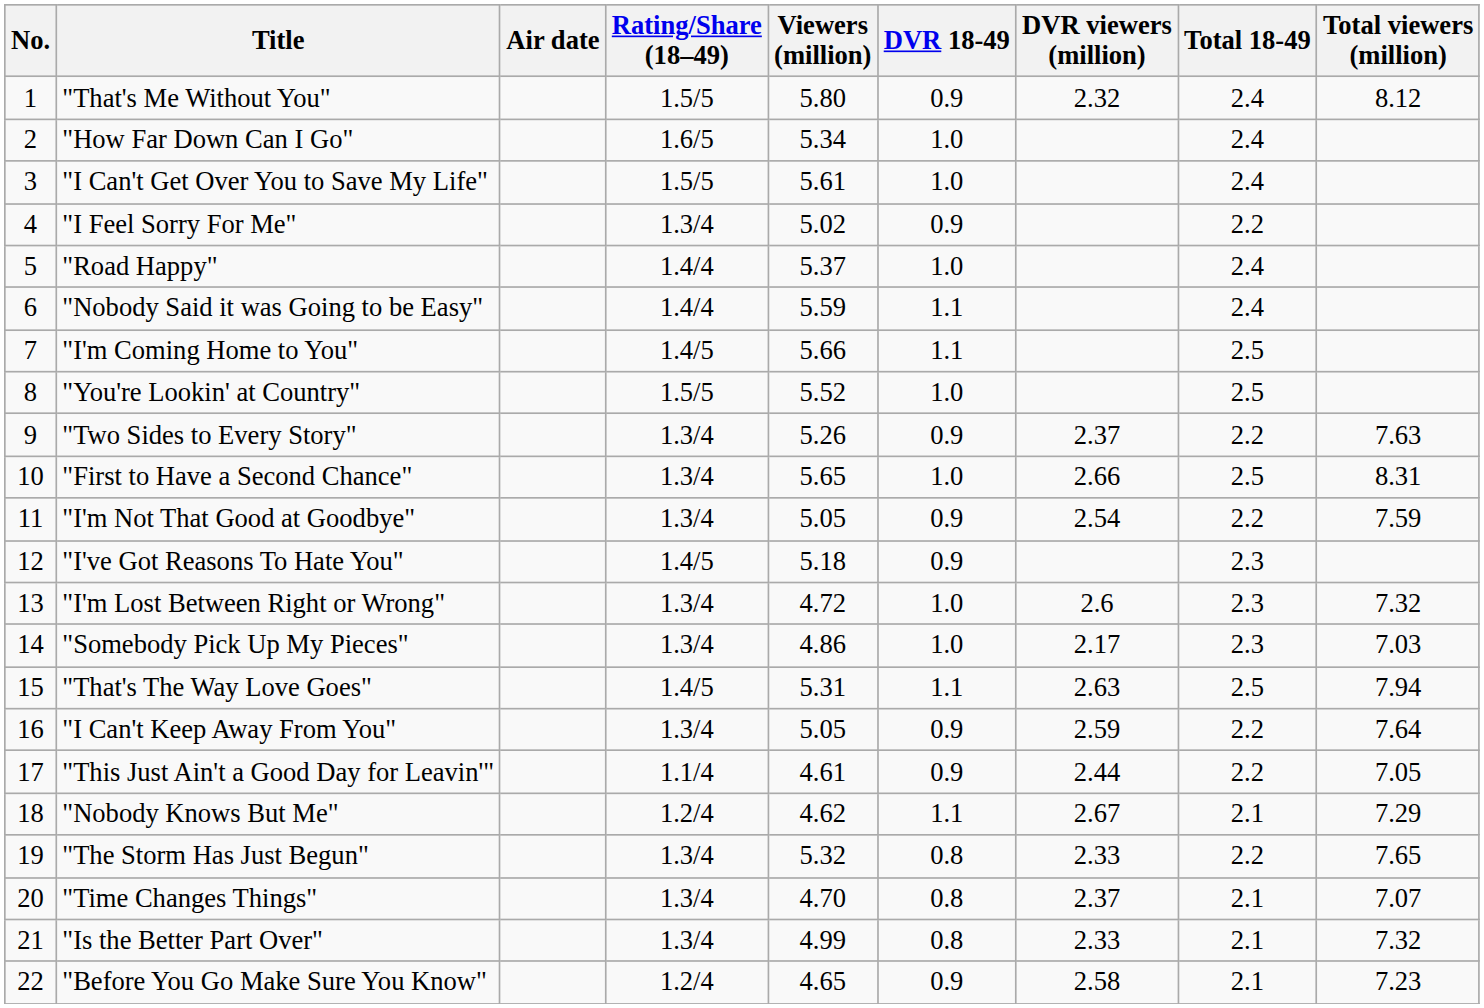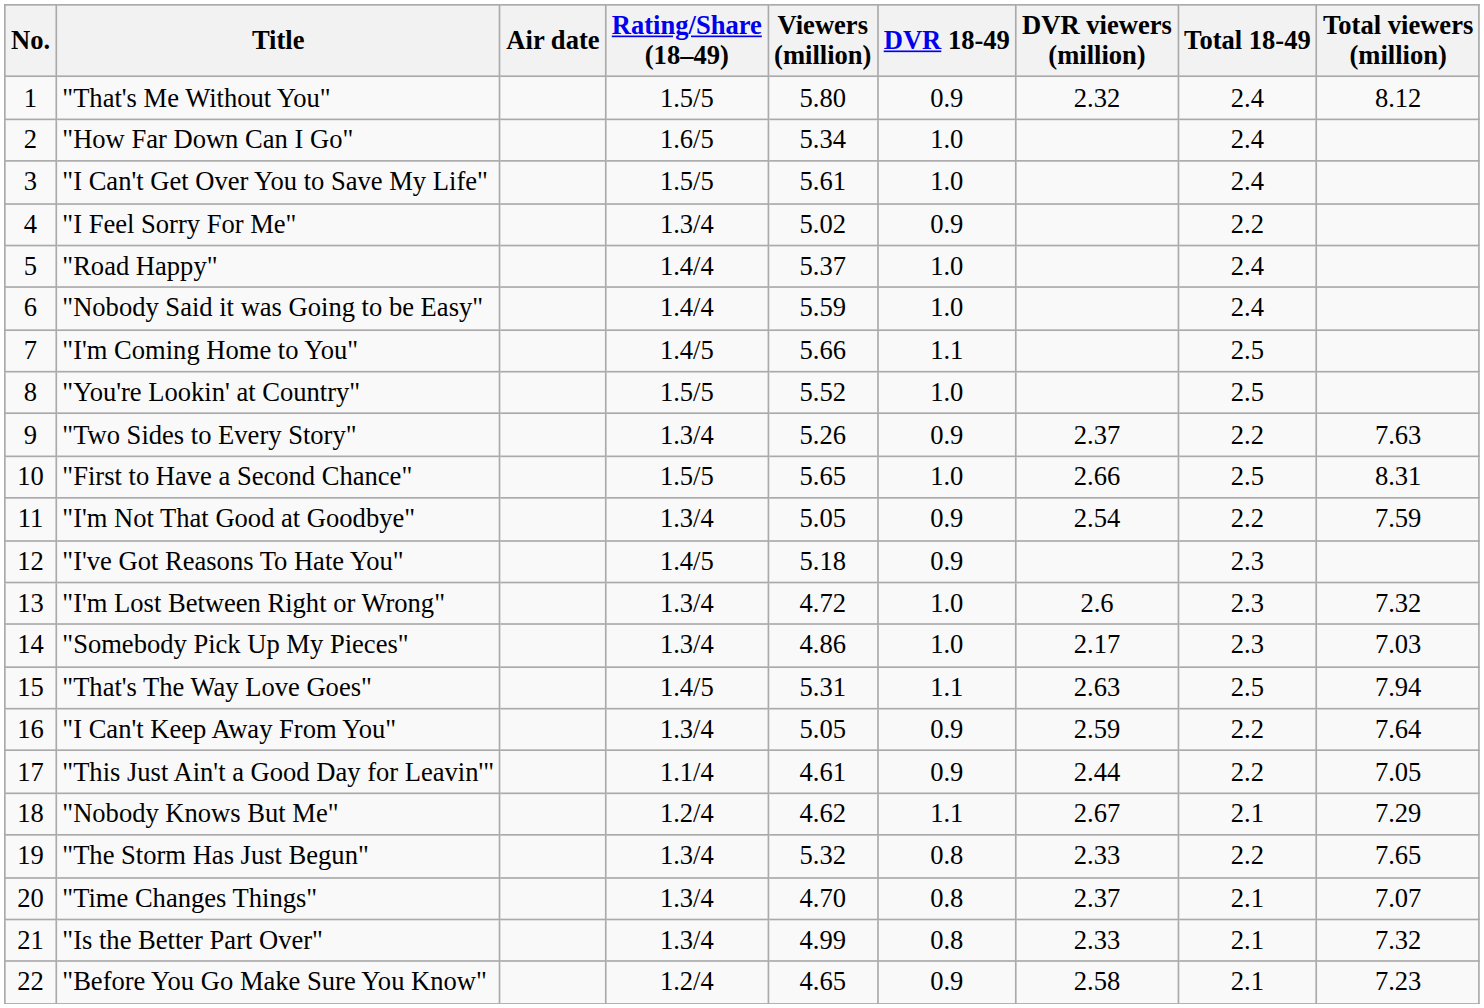"Nobody Said it was Going to be Easy" | DVR 18-49: 1.1 -> 1.0
"First to Have a Second Chance" | Rating/Share (18–49): 1.3/4 -> 1.5/5
